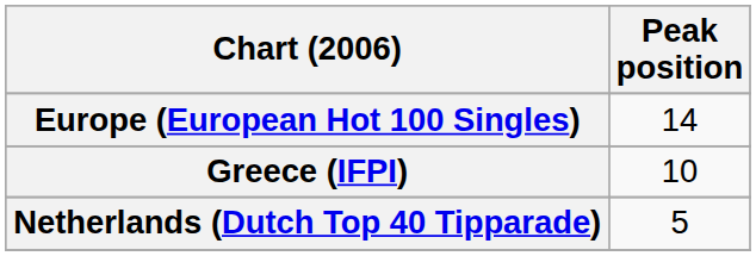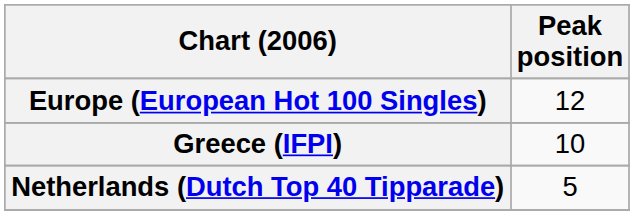Europe (European Hot 100 Singles) | Peak position: 14 -> 12
